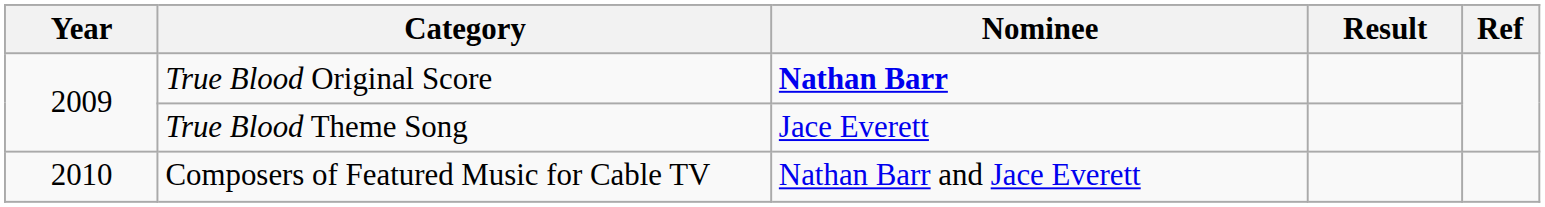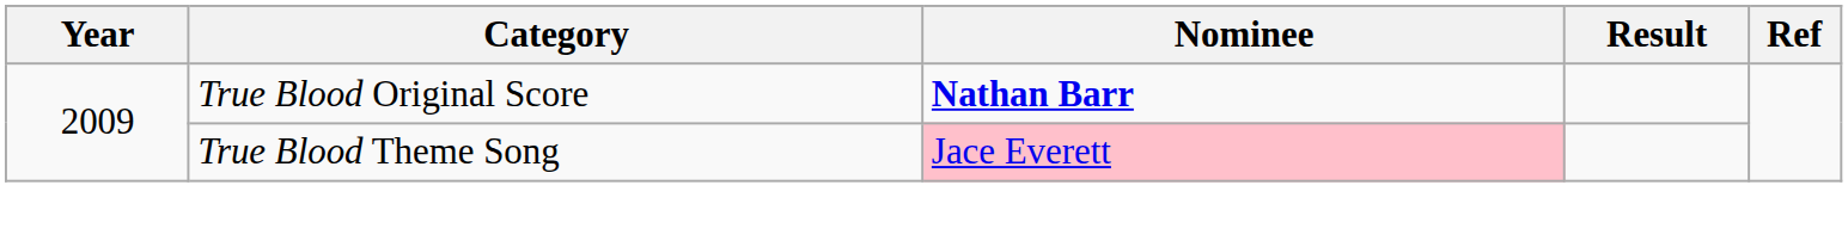True Blood Theme Song | Nominee: no background -> pink background
- row: 2010 | Composers of Featured Music for Cable TV | Nathan Barr and Jace Everett
